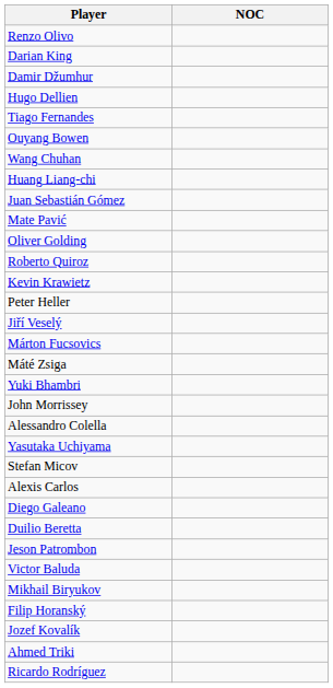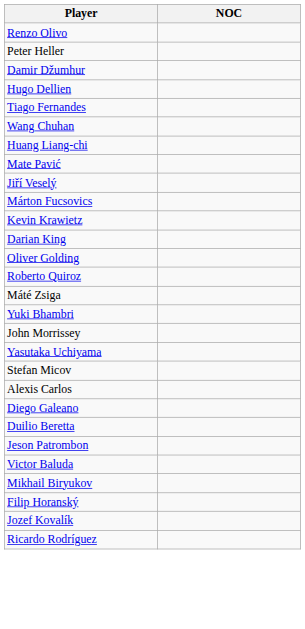rows swapped: Darian King <-> Peter Heller
- row: Ouyang Bowen
- row: Juan Sebastián Gómez
rows swapped: Jiří Veselý <-> Oliver Golding
rows swapped: Roberto Quiroz <-> Márton Fucsovics
- row: Alessandro Colella
- row: Ahmed Triki
